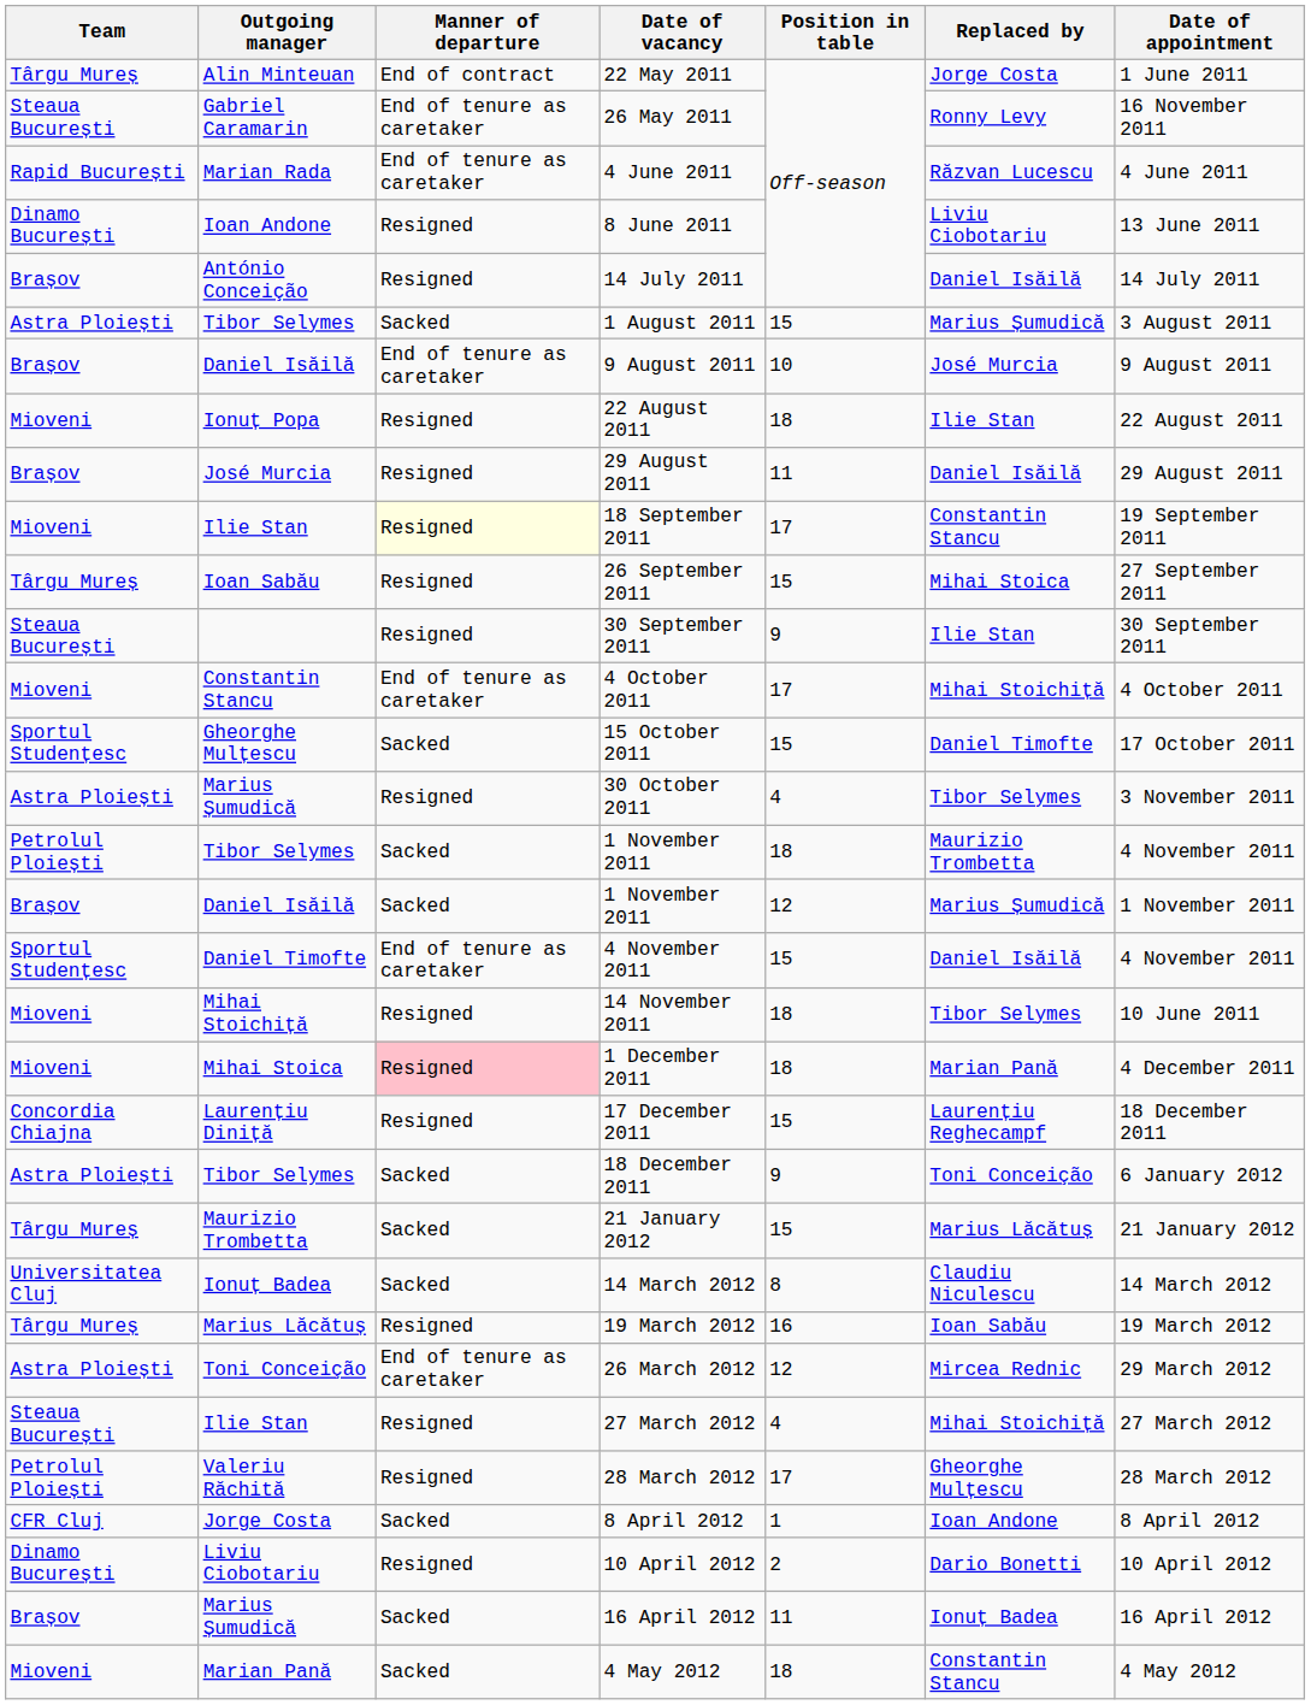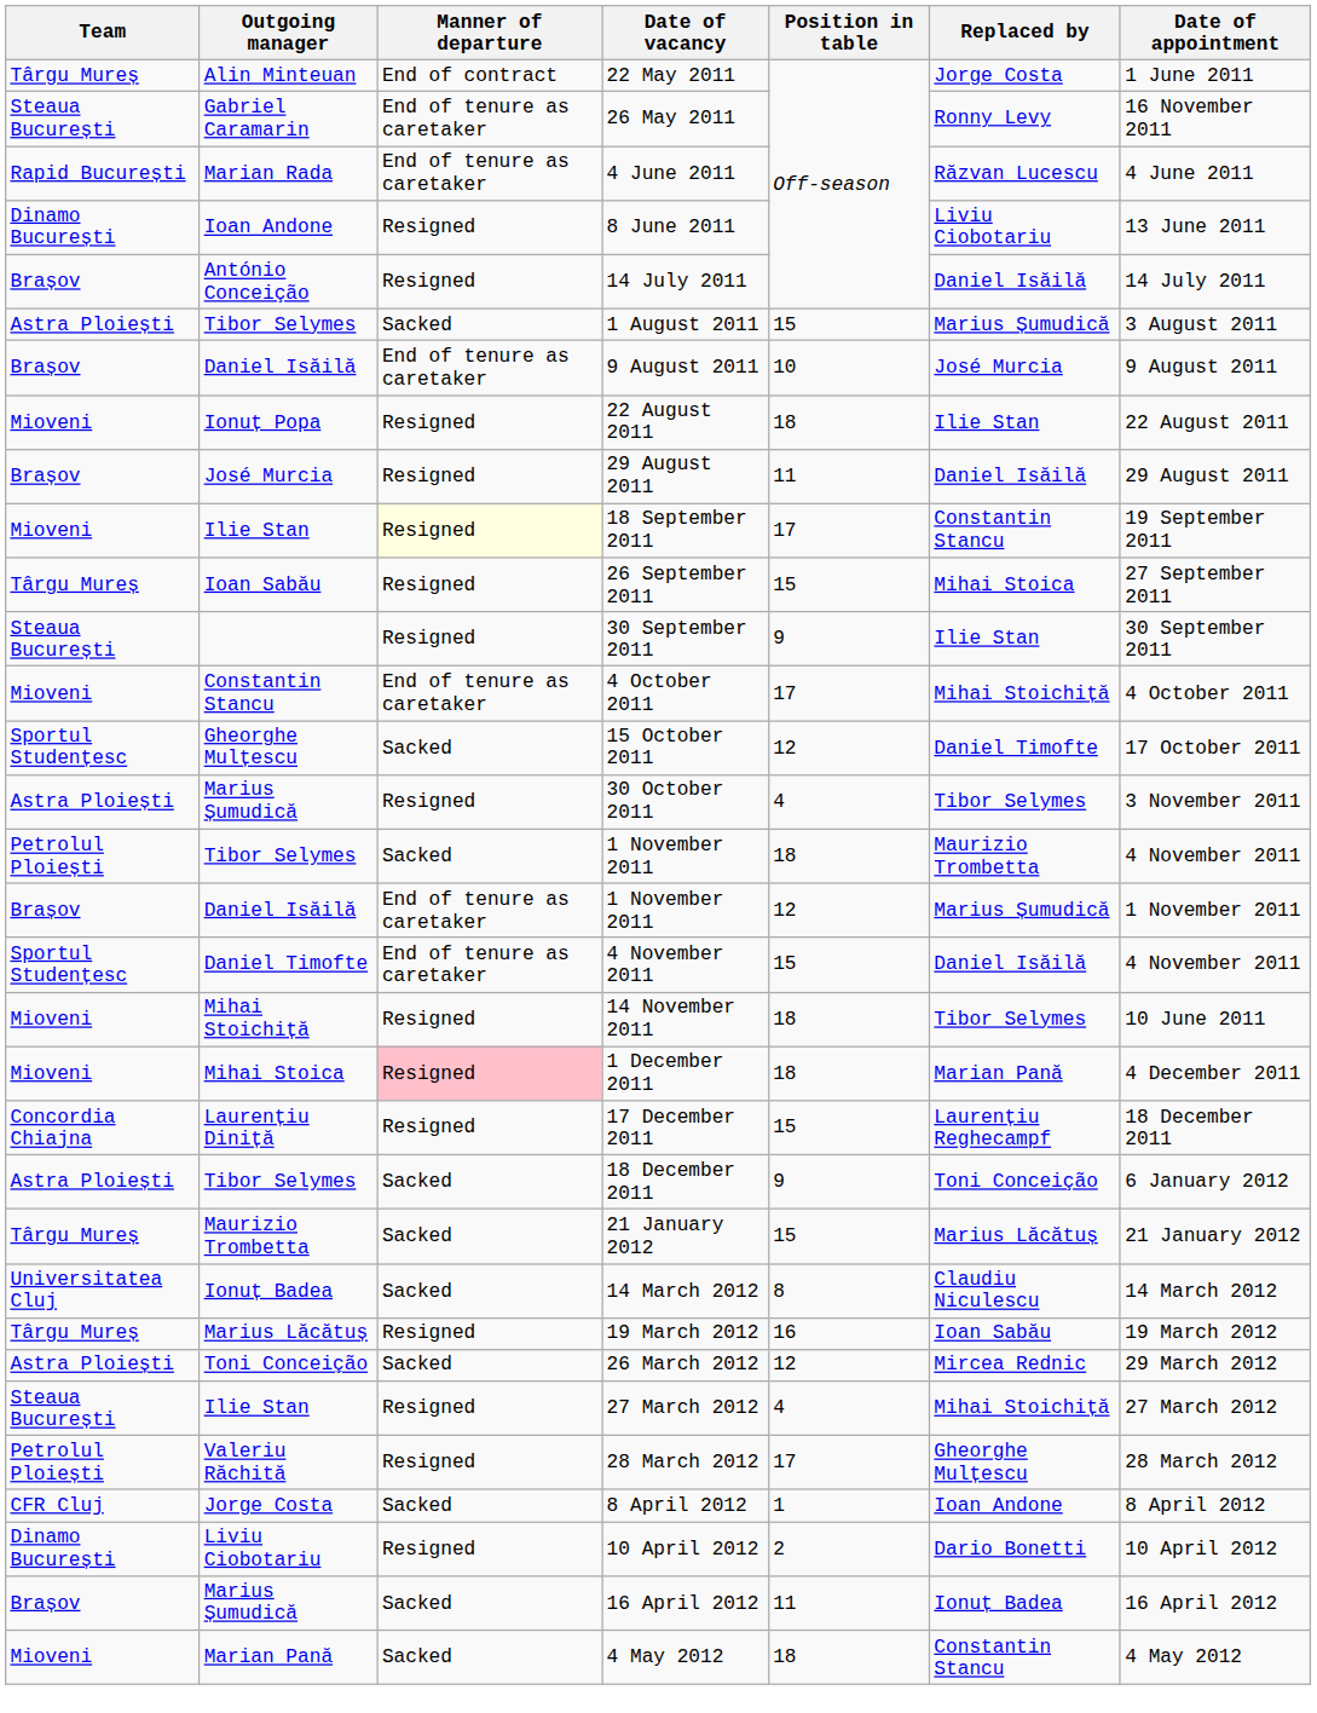15 October 2011 | Position in table: 15 -> 12
Daniel Isăilă / 1 November 2011 | Manner of departure: Sacked -> End of tenure as caretaker
26 March 2012 | Manner of departure: End of tenure as caretaker -> Sacked
